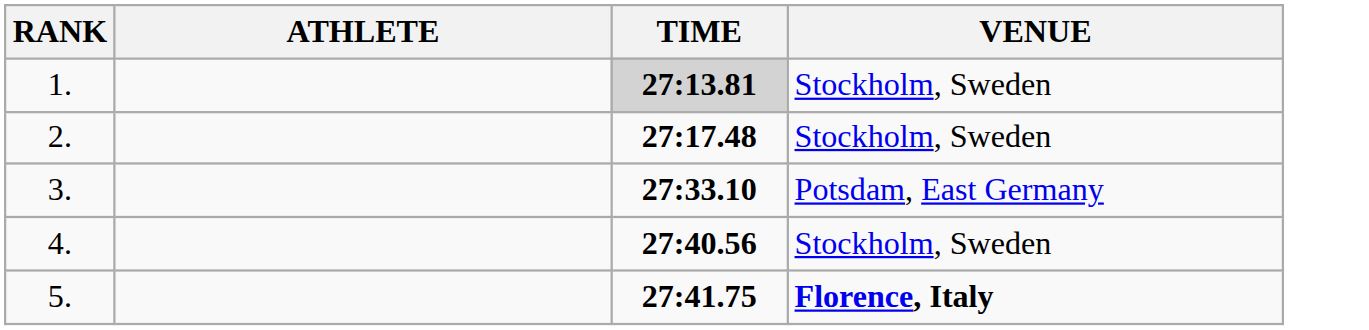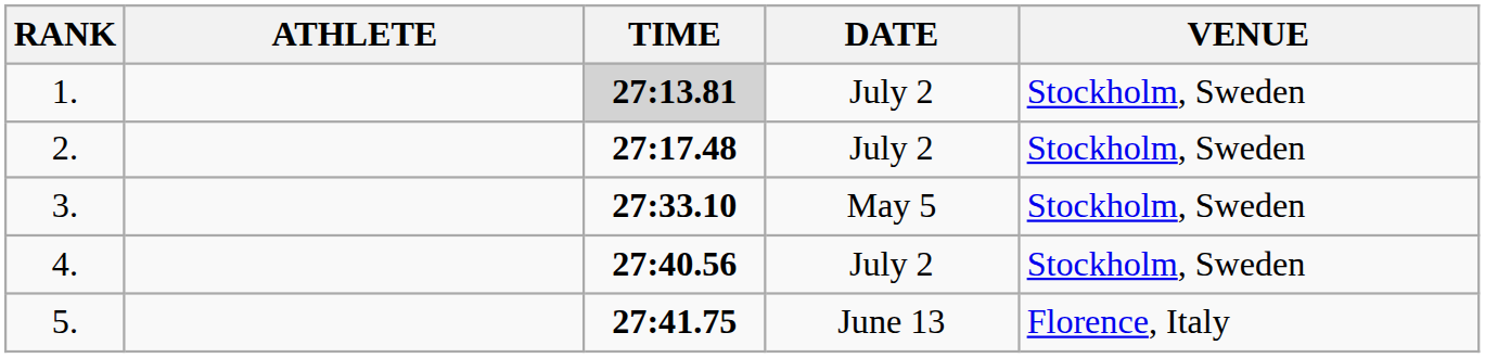+ column: DATE | July 2 | July 2 | May 5 | July 2 | June 13
3. | VENUE: Potsdam, East Germany -> Stockholm, Sweden
5. | VENUE: bold -> normal
